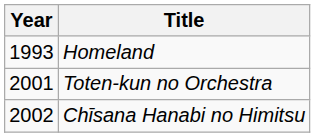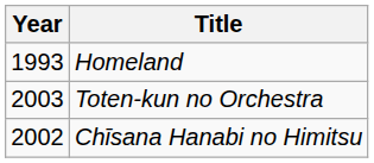Toten-kun no Orchestra | Year: 2001 -> 2003
